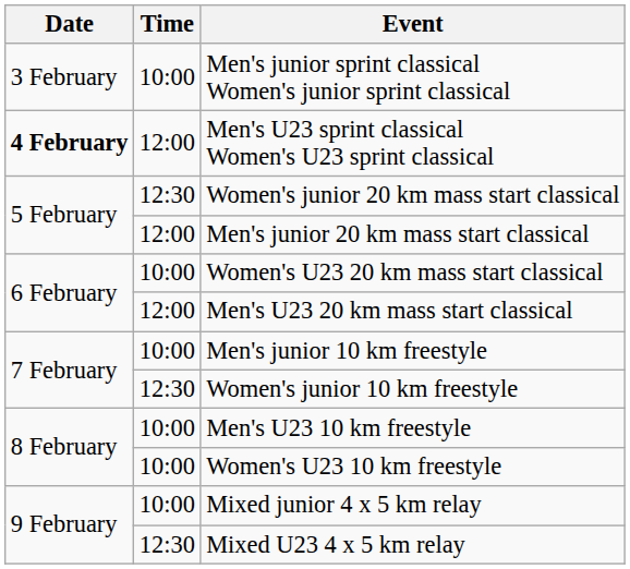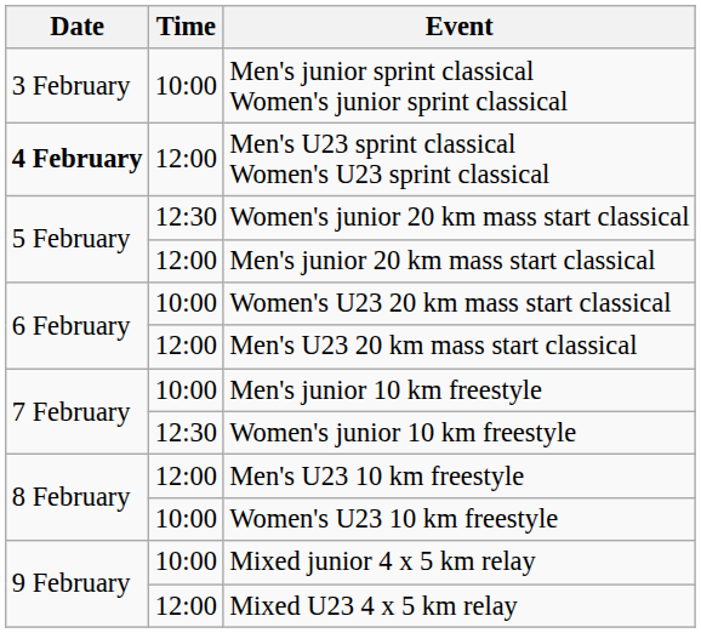Men's U23 10 km freestyle | Time: 10:00 -> 12:00
Mixed U23 4 x 5 km relay | Time: 12:30 -> 12:00
